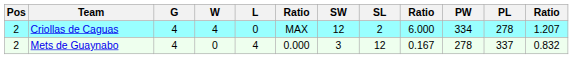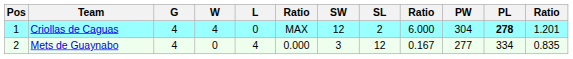Criollas de Caguas | Pos: 2 -> 1
Criollas de Caguas | PW: 334 -> 304
Criollas de Caguas | PL: normal -> bold
Criollas de Caguas | column 12: 1.207 -> 1.201
Mets de Guaynabo | PW: 278 -> 277
Mets de Guaynabo | PL: 337 -> 334
Mets de Guaynabo | column 12: 0.832 -> 0.835
